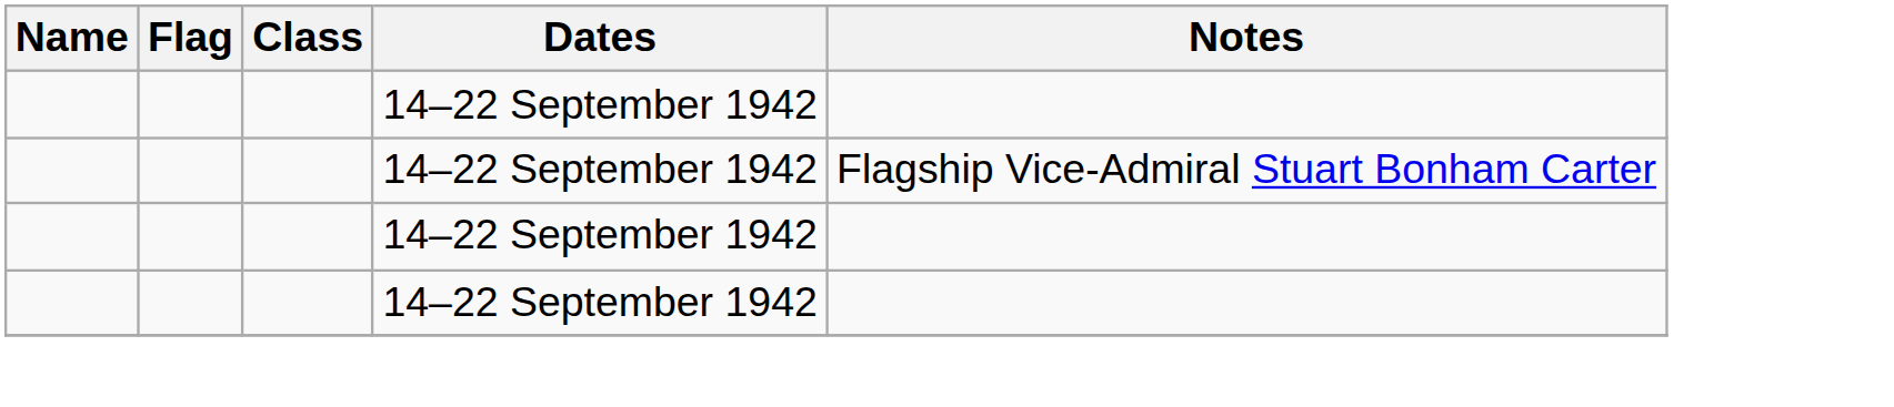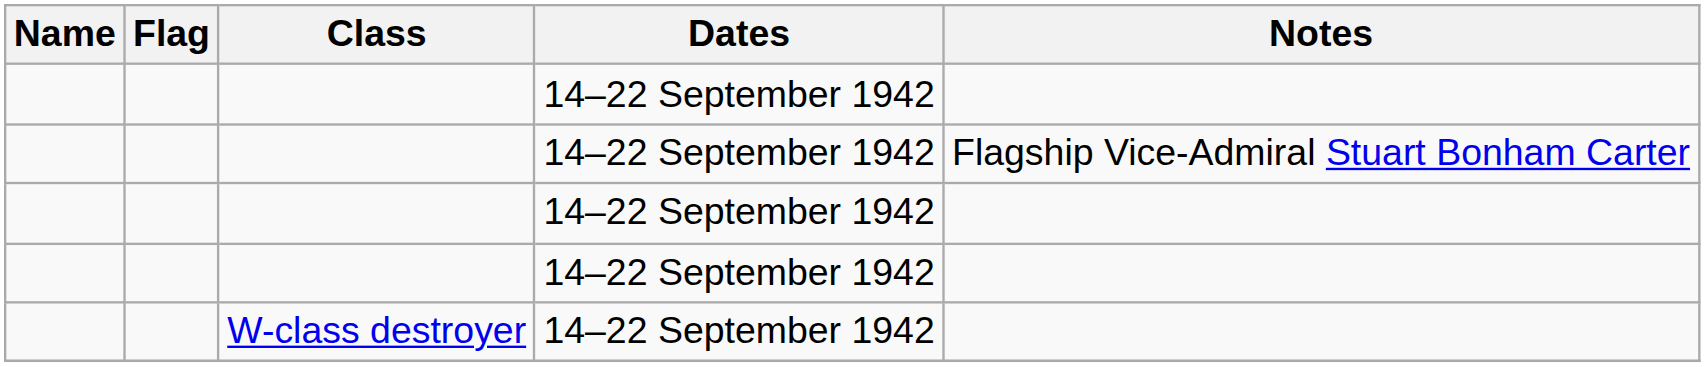+ row: W-class destroyer | 14–22 September 1942
